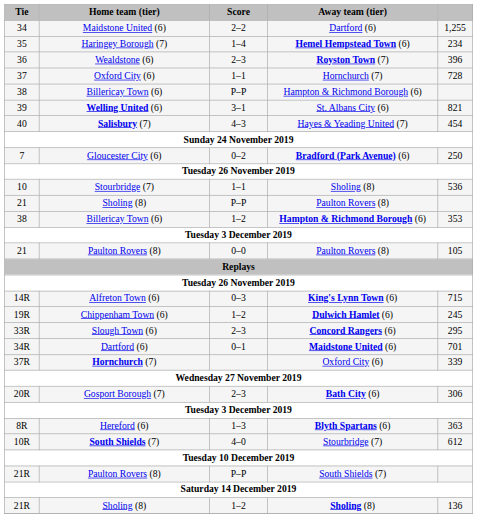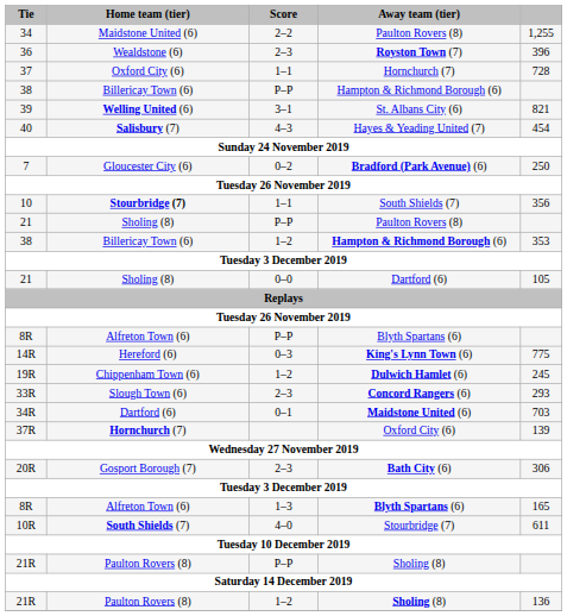34 | Away team (tier): Dartford (6) -> Paulton Rovers (8)
- row: 35 | Haringey Borough (7) | 1–4 | Hemel Hempstead Town (6) | 234
10 | Home team (tier): normal -> bold
10 | Away team (tier): Sholing (8) -> South Shields (7)
10 | column 5: 536 -> 356
21 / 0–0 | Home team (tier): Paulton Rovers (8) -> Sholing (8)
21 / 0–0 | Away team (tier): Paulton Rovers (8) -> Dartford (6)
+ row: 8R | Alfreton Town (6) | P–P | Blyth Spartans (6)
14R | Home team (tier): Alfreton Town (6) -> Hereford (6)
14R | column 5: 715 -> 775
33R | column 5: 295 -> 293
34R | column 5: 701 -> 703
37R | column 5: 339 -> 139
8R / 1–3 | Home team (tier): Hereford (6) -> Alfreton Town (6)
8R / 1–3 | column 5: 363 -> 165
10R | column 5: 612 -> 611
21R / P–P | Away team (tier): South Shields (7) -> Sholing (8)
21R / 1–2 | Home team (tier): Sholing (8) -> Paulton Rovers (8)
